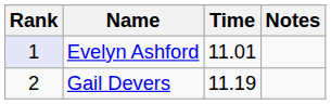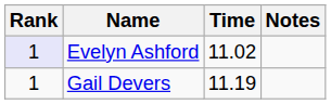Evelyn Ashford | Time: 11.01 -> 11.02
Gail Devers | Rank: 2 -> 1
